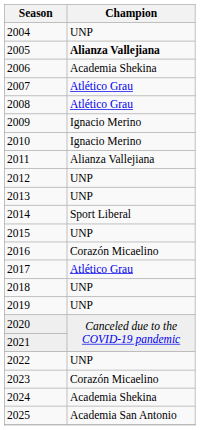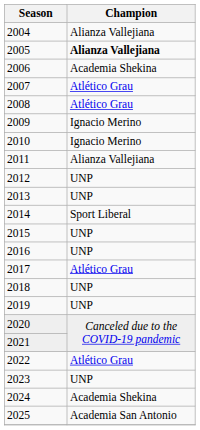2004 | Champion: UNP -> Alianza Vallejiana
2016 | Champion: Corazón Micaelino -> UNP
2022 | Champion: UNP -> Atlético Grau
2023 | Champion: Corazón Micaelino -> UNP
